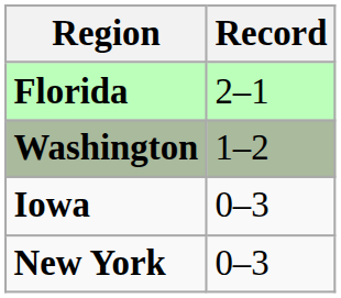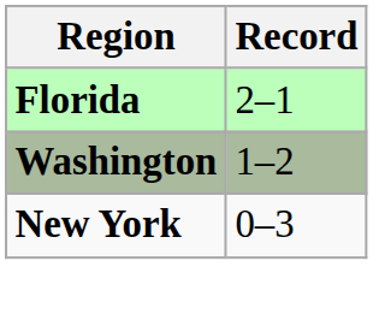- row: Iowa | 0–3
